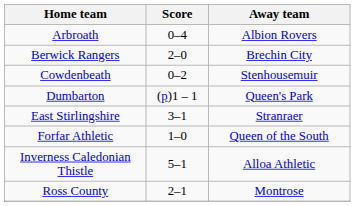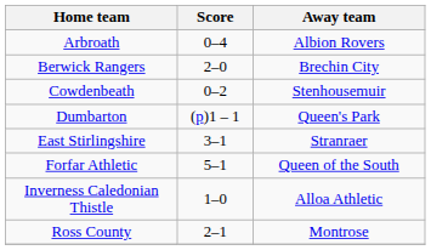Forfar Athletic | Score: 1–0 -> 5–1
Inverness Caledonian Thistle | Score: 5–1 -> 1–0
